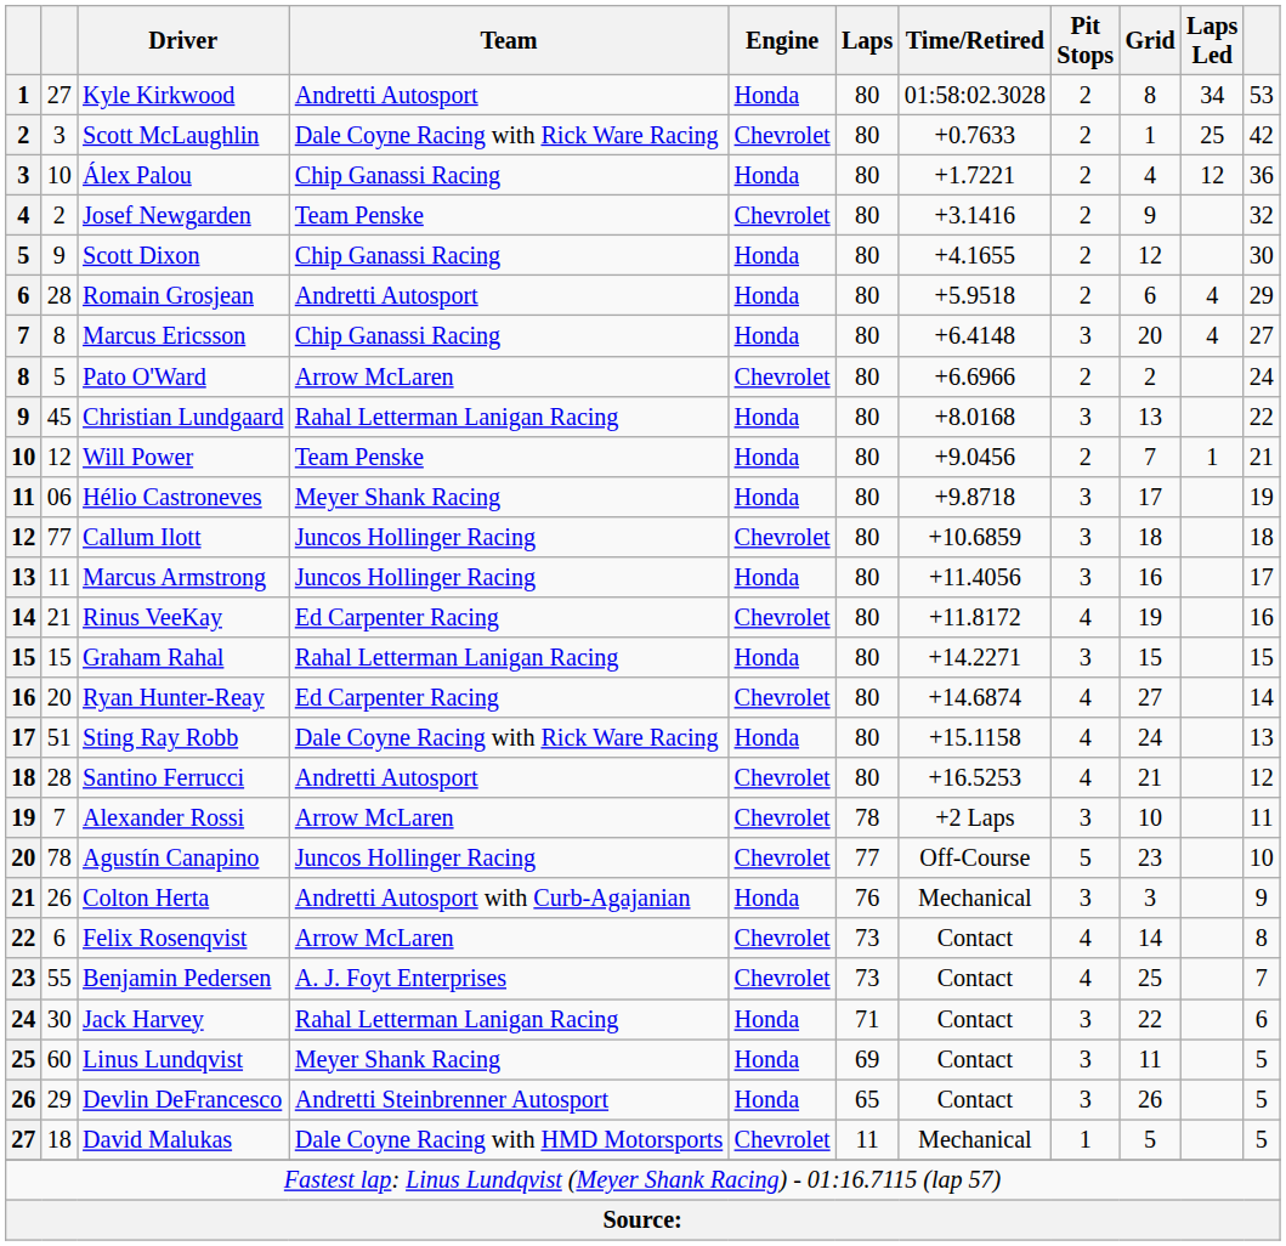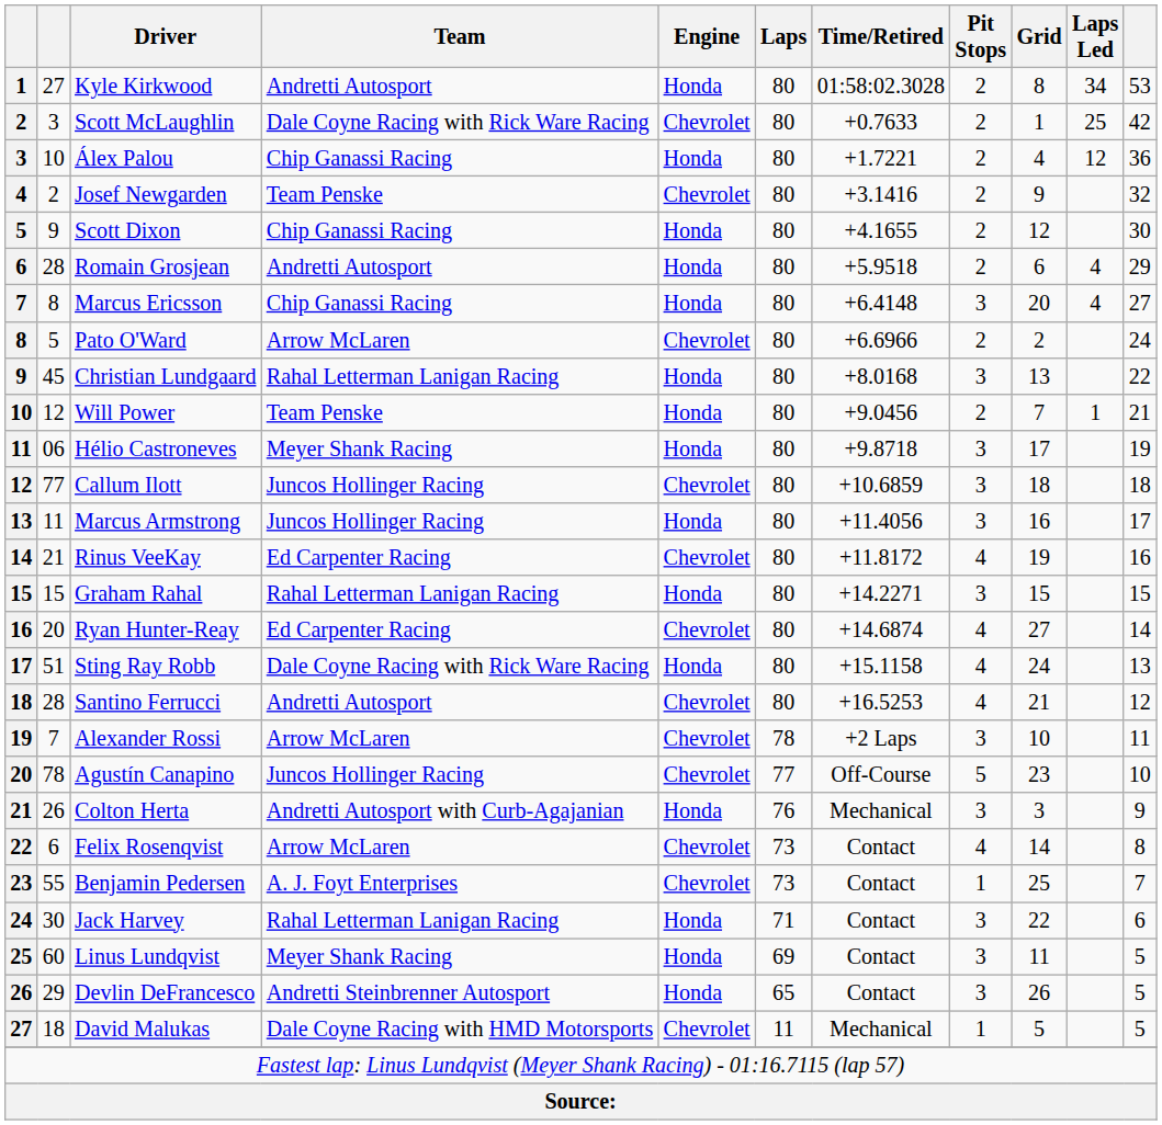Benjamin Pedersen | Pit Stops: 4 -> 1
